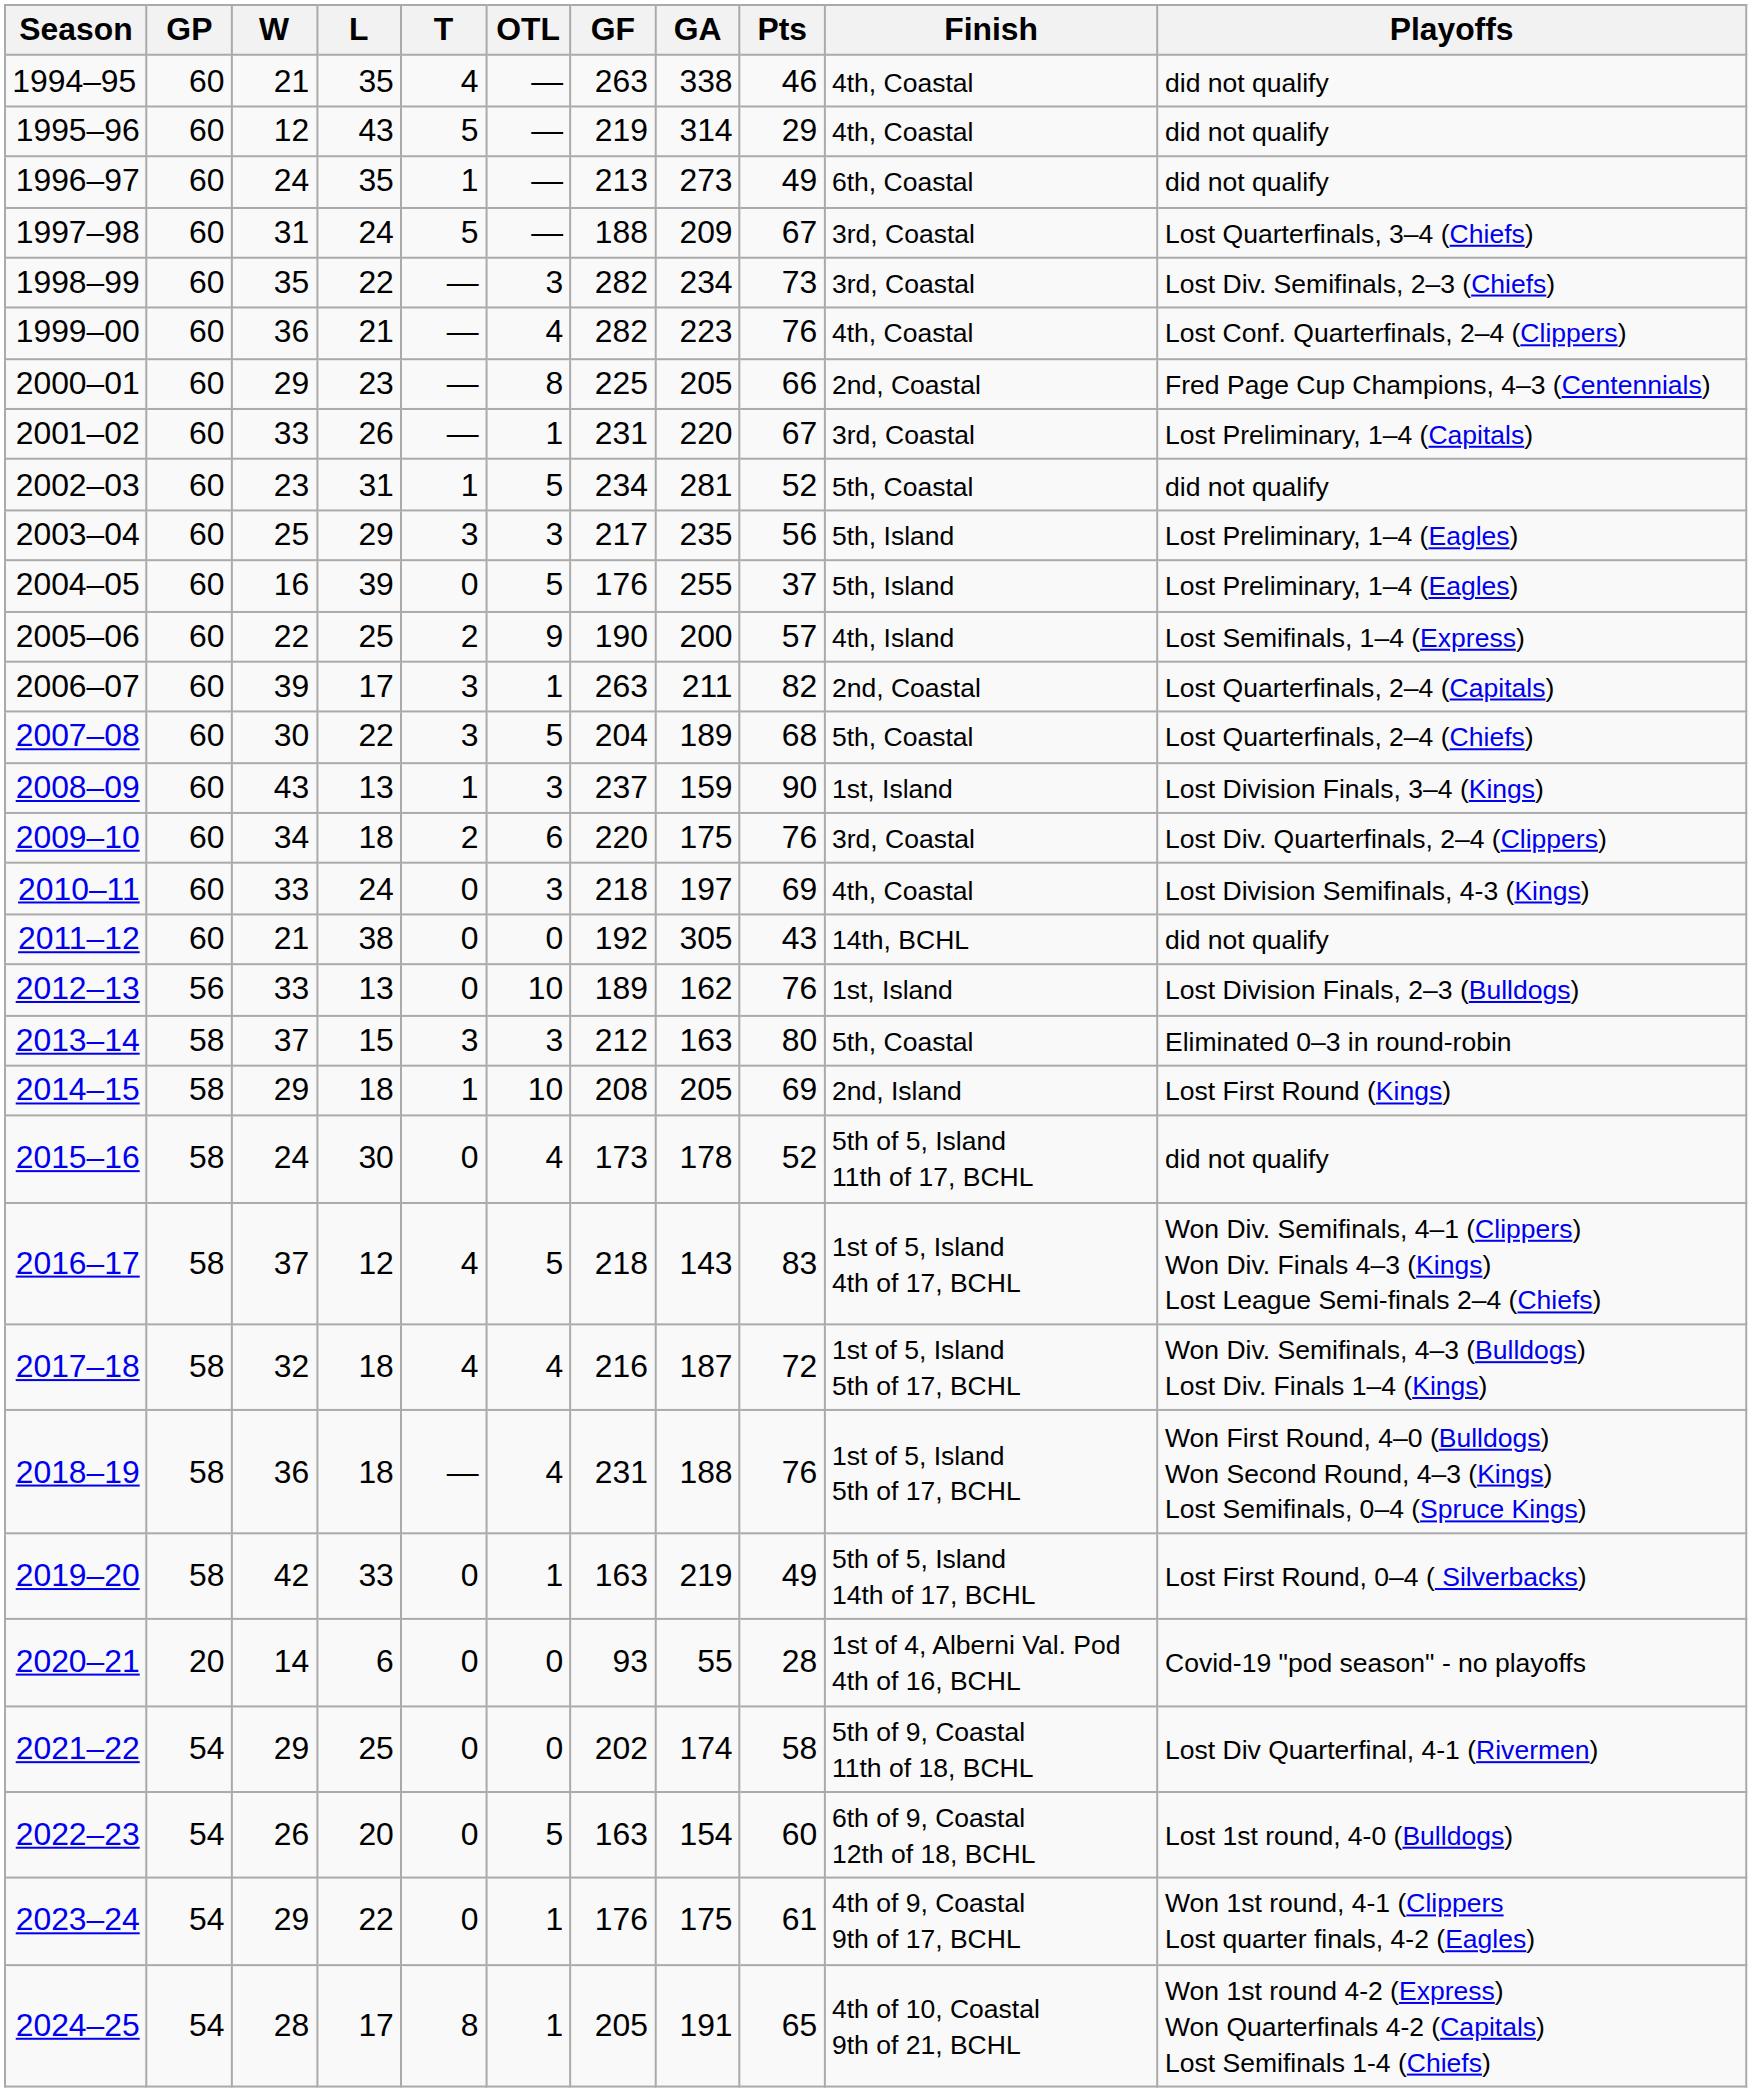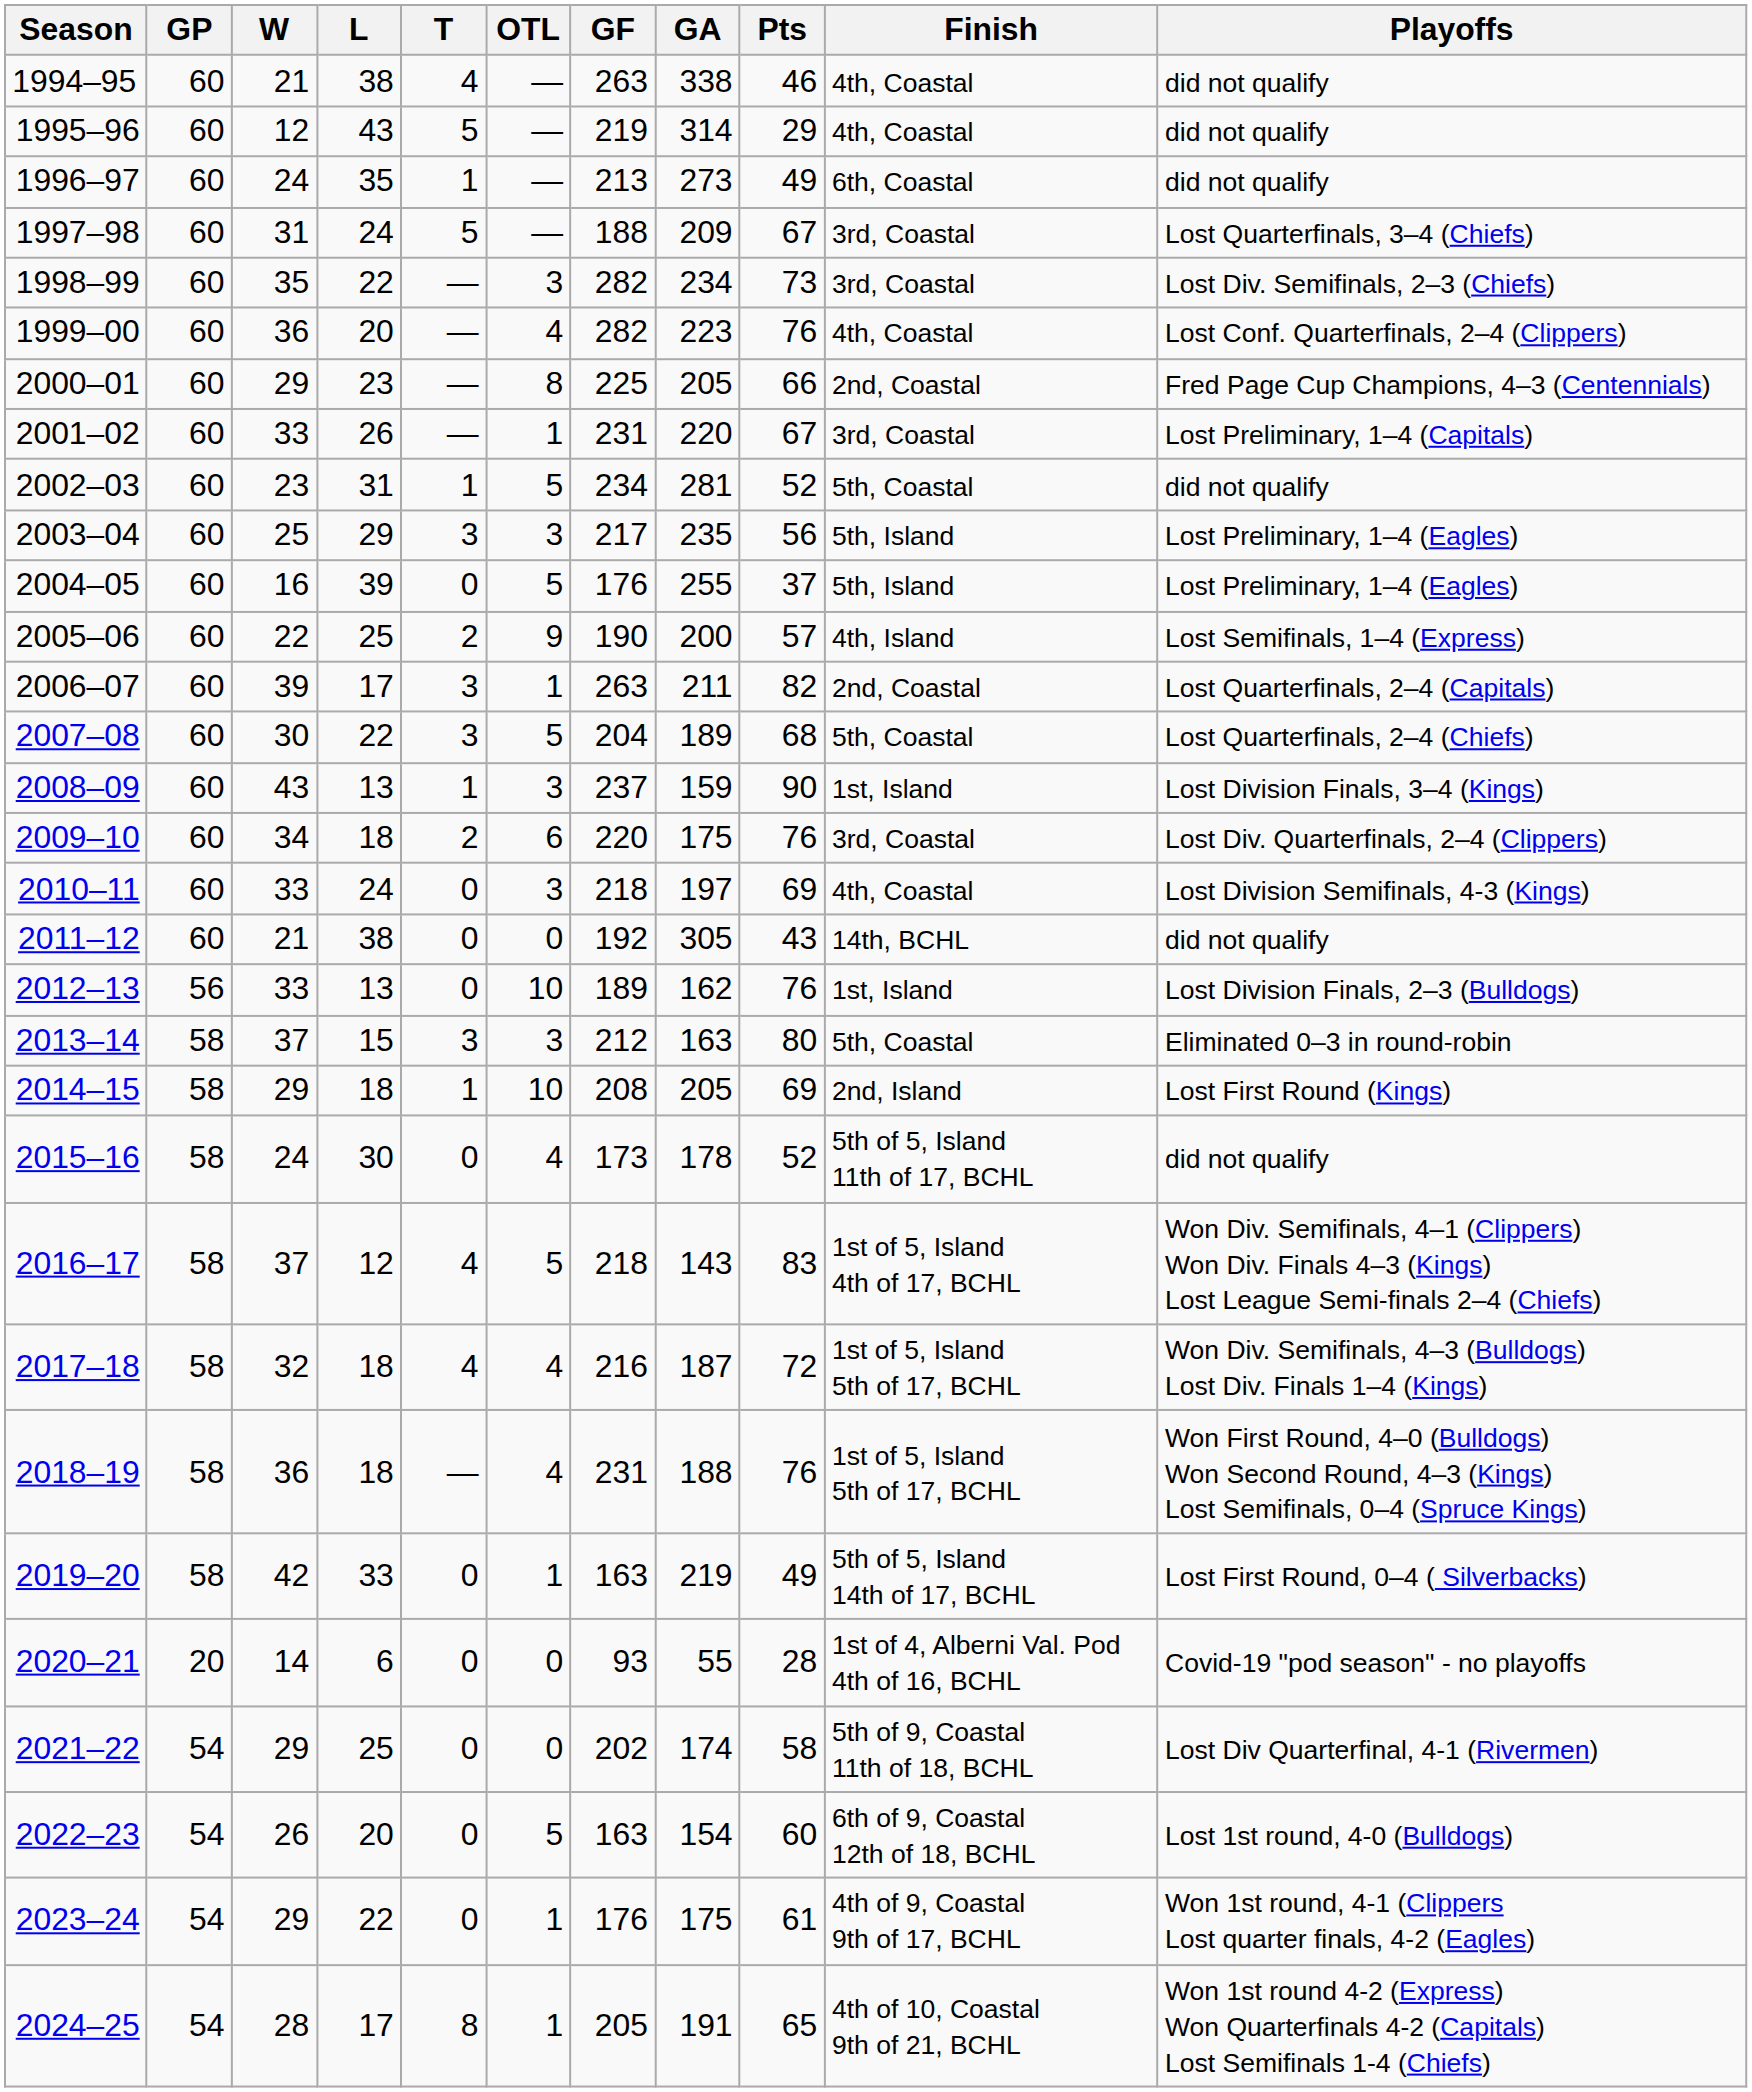1994–95 | L: 35 -> 38
1999–00 | L: 21 -> 20
